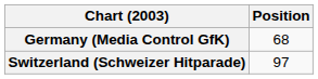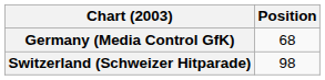Switzerland (Schweizer Hitparade) | Position: 97 -> 98
